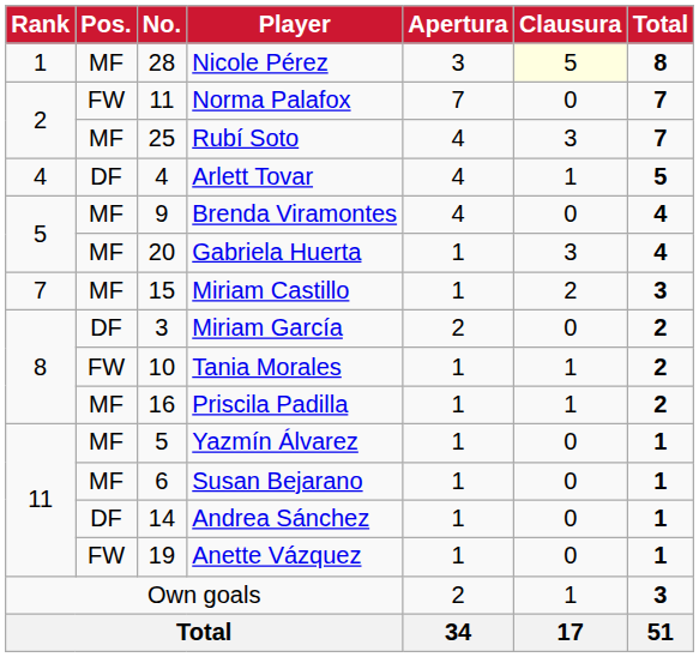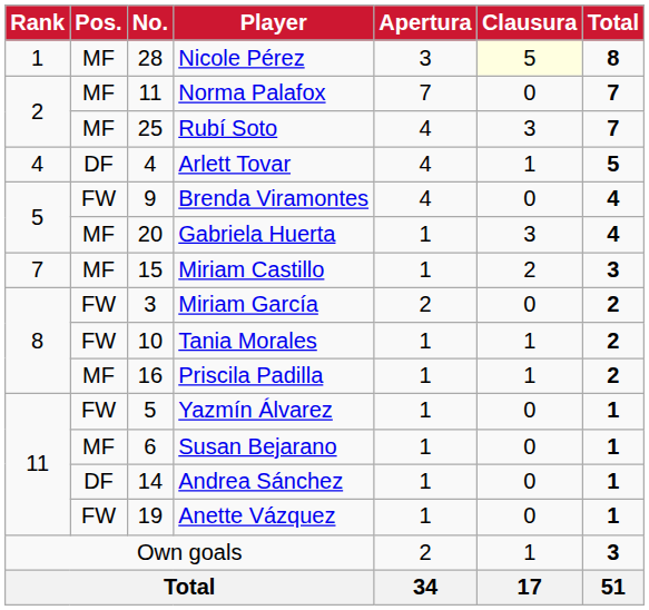Norma Palafox | Pos.: FW -> MF
Brenda Viramontes | Pos.: MF -> FW
Miriam García | Pos.: DF -> FW
Yazmín Álvarez | Pos.: MF -> FW
